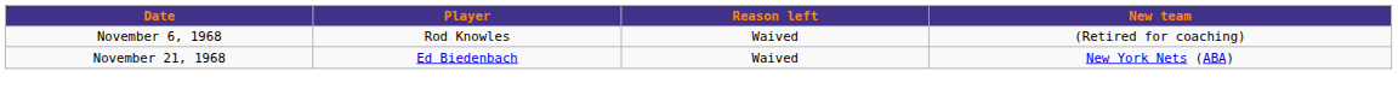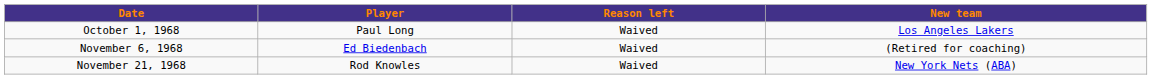+ row: October 1, 1968 | Paul Long | Waived | Los Angeles Lakers
November 6, 1968 | Player: Rod Knowles -> Ed Biedenbach
November 21, 1968 | Player: Ed Biedenbach -> Rod Knowles
